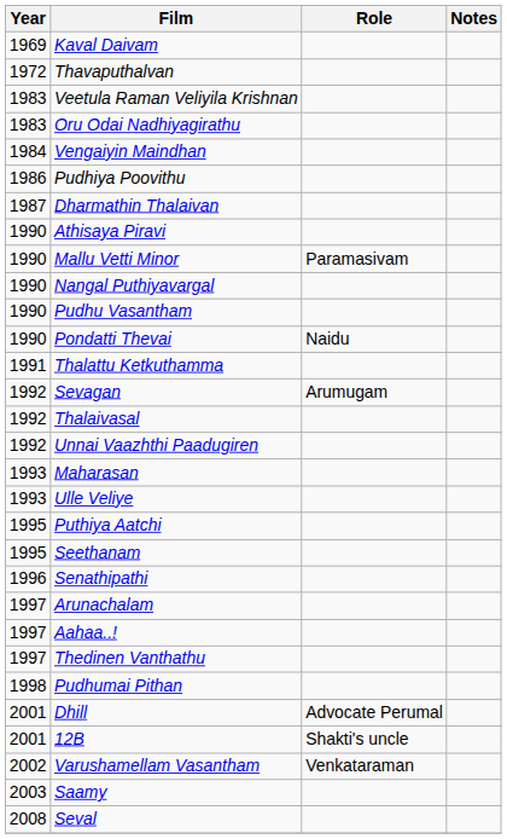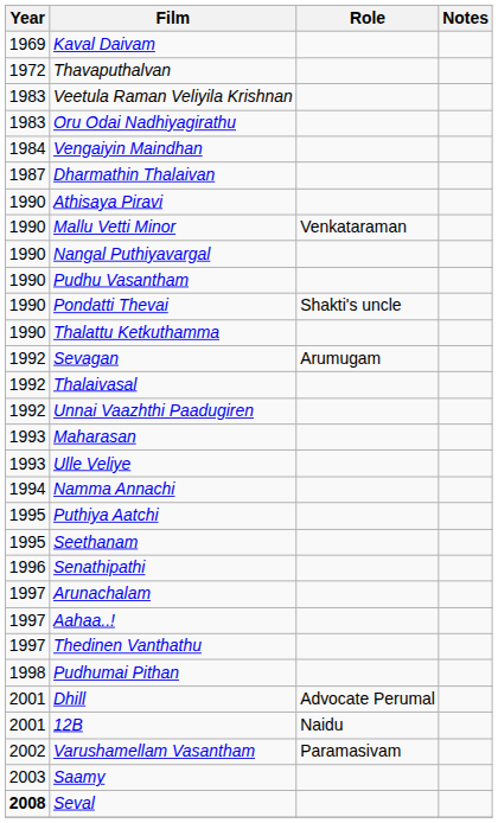- row: 1986 | Pudhiya Poovithu
Mallu Vetti Minor | Role: Paramasivam -> Venkataraman
Pondatti Thevai | Role: Naidu -> Shakti's uncle
Thalattu Ketkuthamma | Year: 1991 -> 1990
+ row: 1994 | Namma Annachi
12B | Role: Shakti's uncle -> Naidu
Varushamellam Vasantham | Role: Venkataraman -> Paramasivam
Seval | Year: normal -> bold
